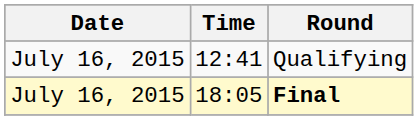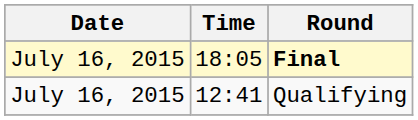rows swapped: Qualifying <-> Final
